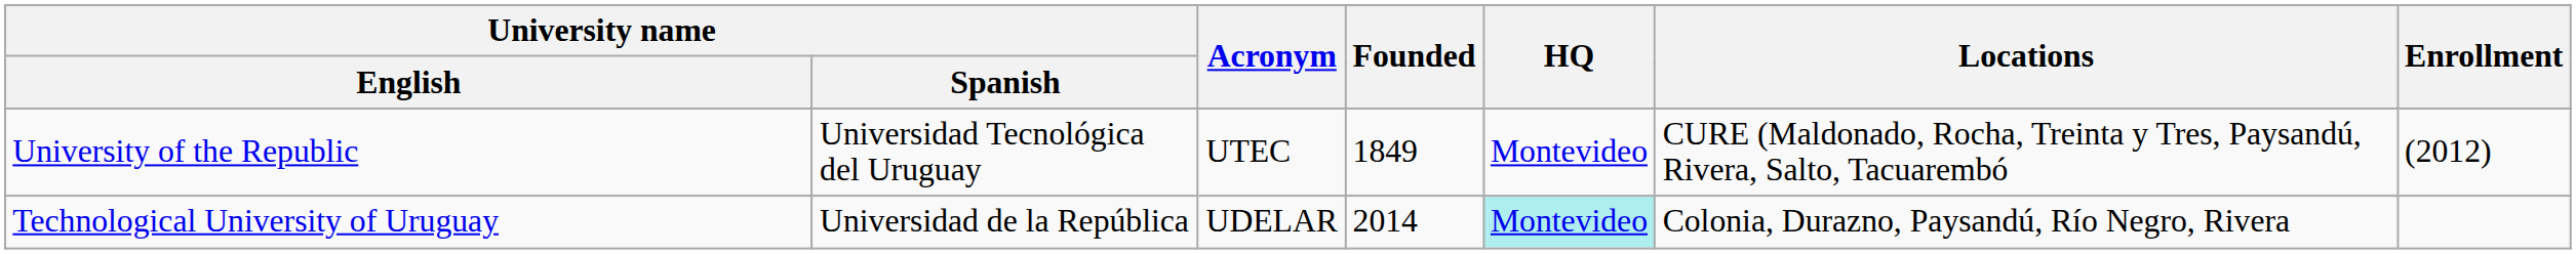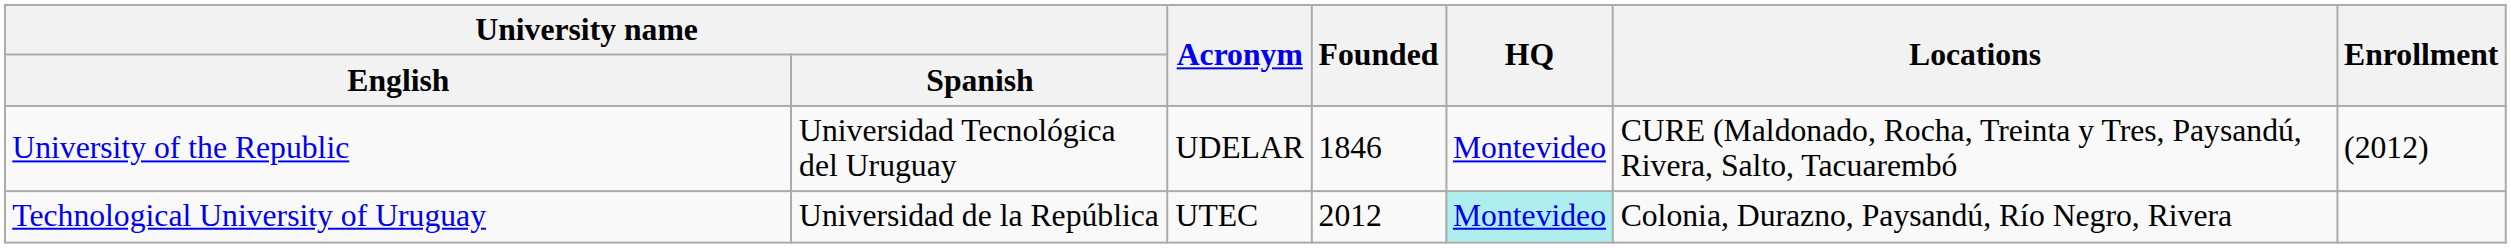University of the Republic | Acronym: UTEC -> UDELAR
University of the Republic | Founded: 1849 -> 1846
Technological University of Uruguay | Acronym: UDELAR -> UTEC
Technological University of Uruguay | Founded: 2014 -> 2012
